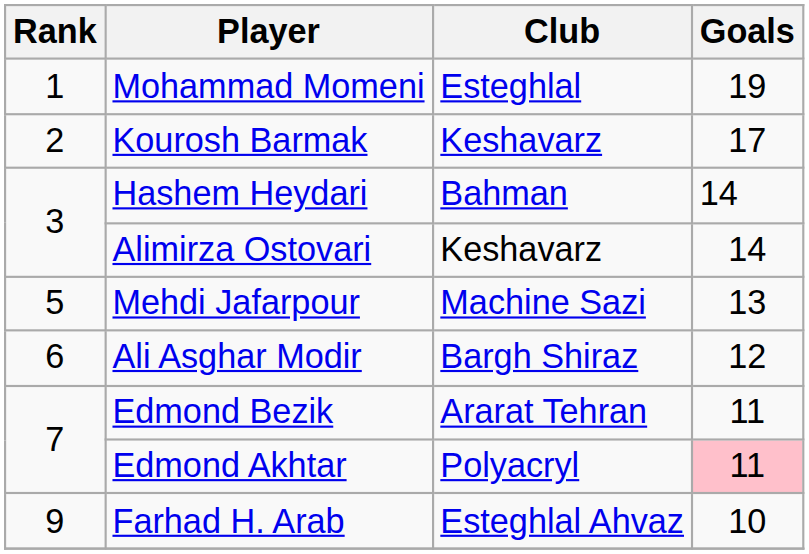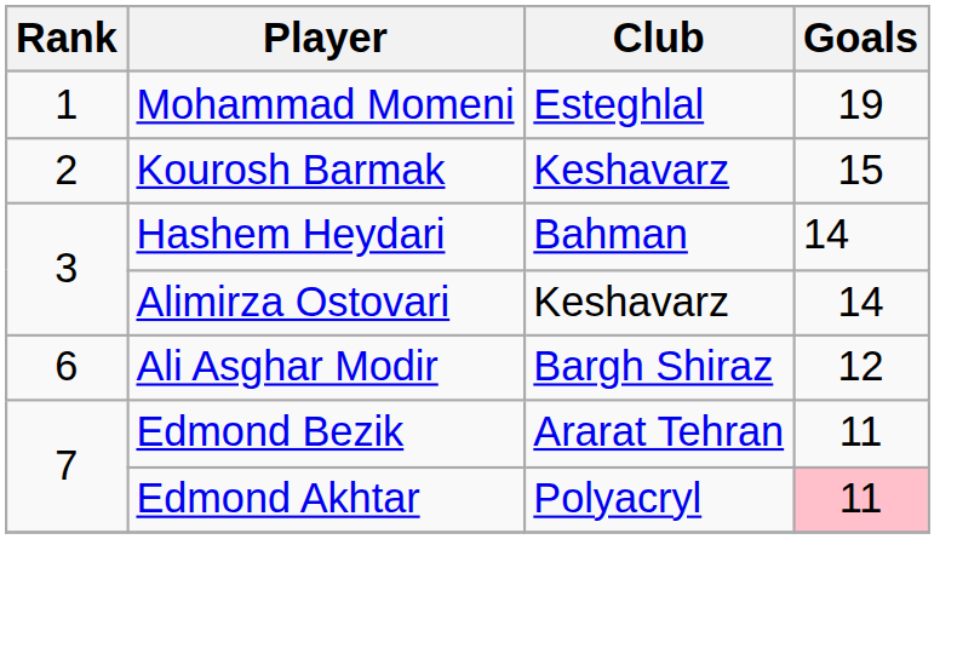Kourosh Barmak | Goals: 17 -> 15
- row: 5 | Mehdi Jafarpour | Machine Sazi | 13
- row: 9 | Farhad H. Arab | Esteghlal Ahvaz | 10
